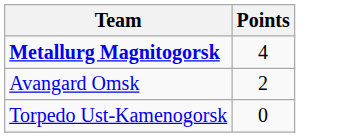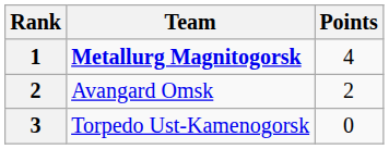+ column: Rank | 1 | 2 | 3
